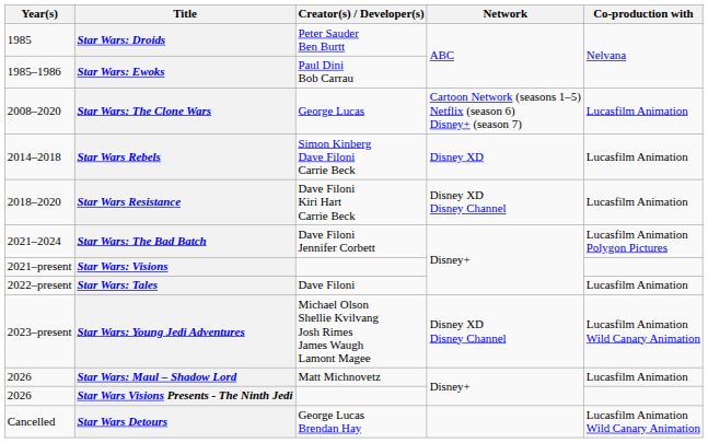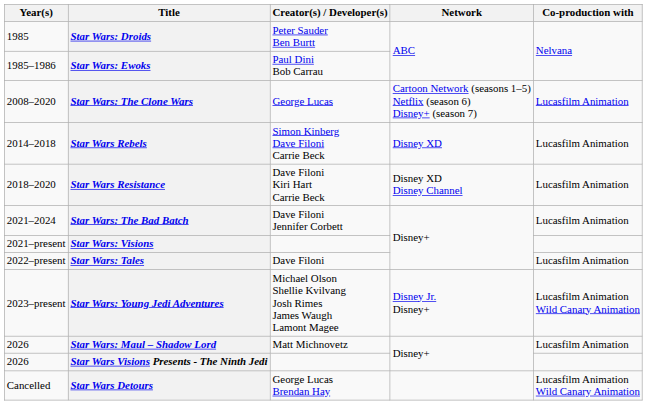Star Wars: The Bad Batch | Co-production with: Lucasfilm Animation Polygon Pictures -> Lucasfilm Animation
Star Wars: Young Jedi Adventures | Network: Disney XD Disney Channel -> Disney Jr. Disney+
